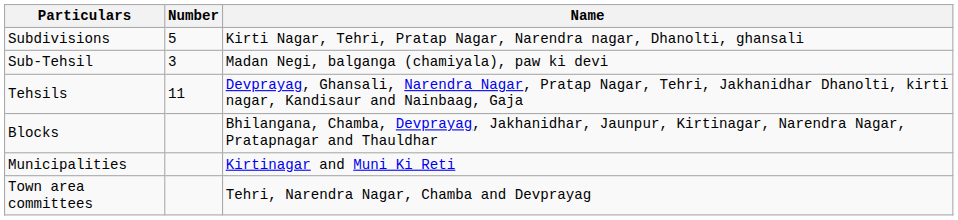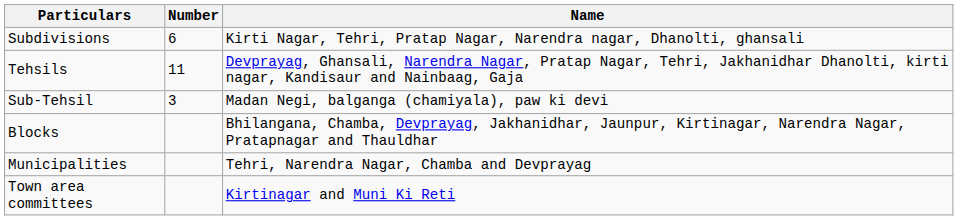Subdivisions | Number: 5 -> 6
rows swapped: Tehsils <-> Sub-Tehsil
Municipalities | Name: Kirtinagar and Muni Ki Reti -> Tehri, Narendra Nagar, Chamba and Devprayag
Town area committees | Name: Tehri, Narendra Nagar, Chamba and Devprayag -> Kirtinagar and Muni Ki Reti
